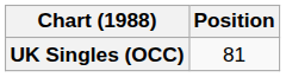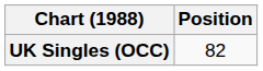UK Singles (OCC) | Position: 81 -> 82
